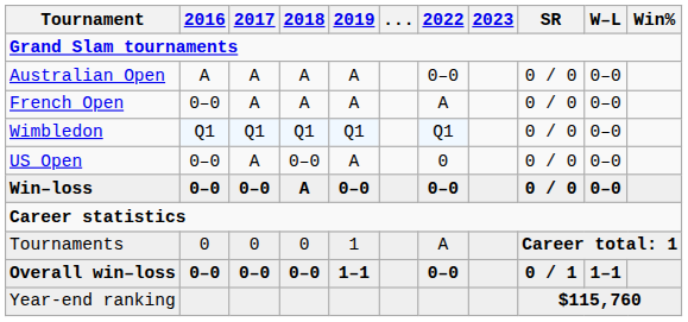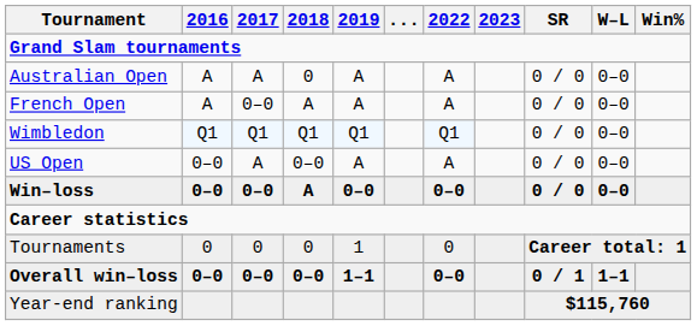Australian Open | 2018: A -> 0
Australian Open | 2022: 0–0 -> A
French Open | 2016: 0–0 -> A
French Open | 2017: A -> 0–0
US Open | 2022: 0 -> A
Tournaments | 2022: A -> 0
